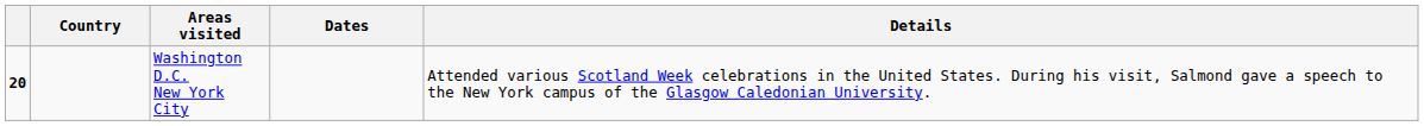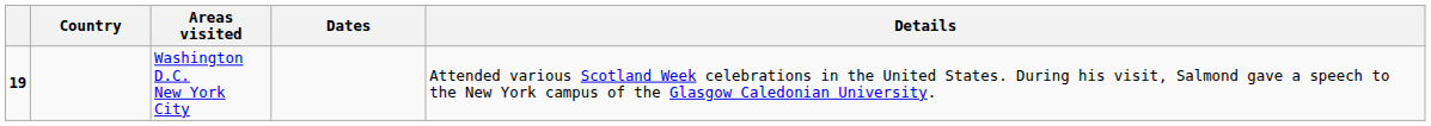Washington D.C. New York City | column 1: 20 -> 19
